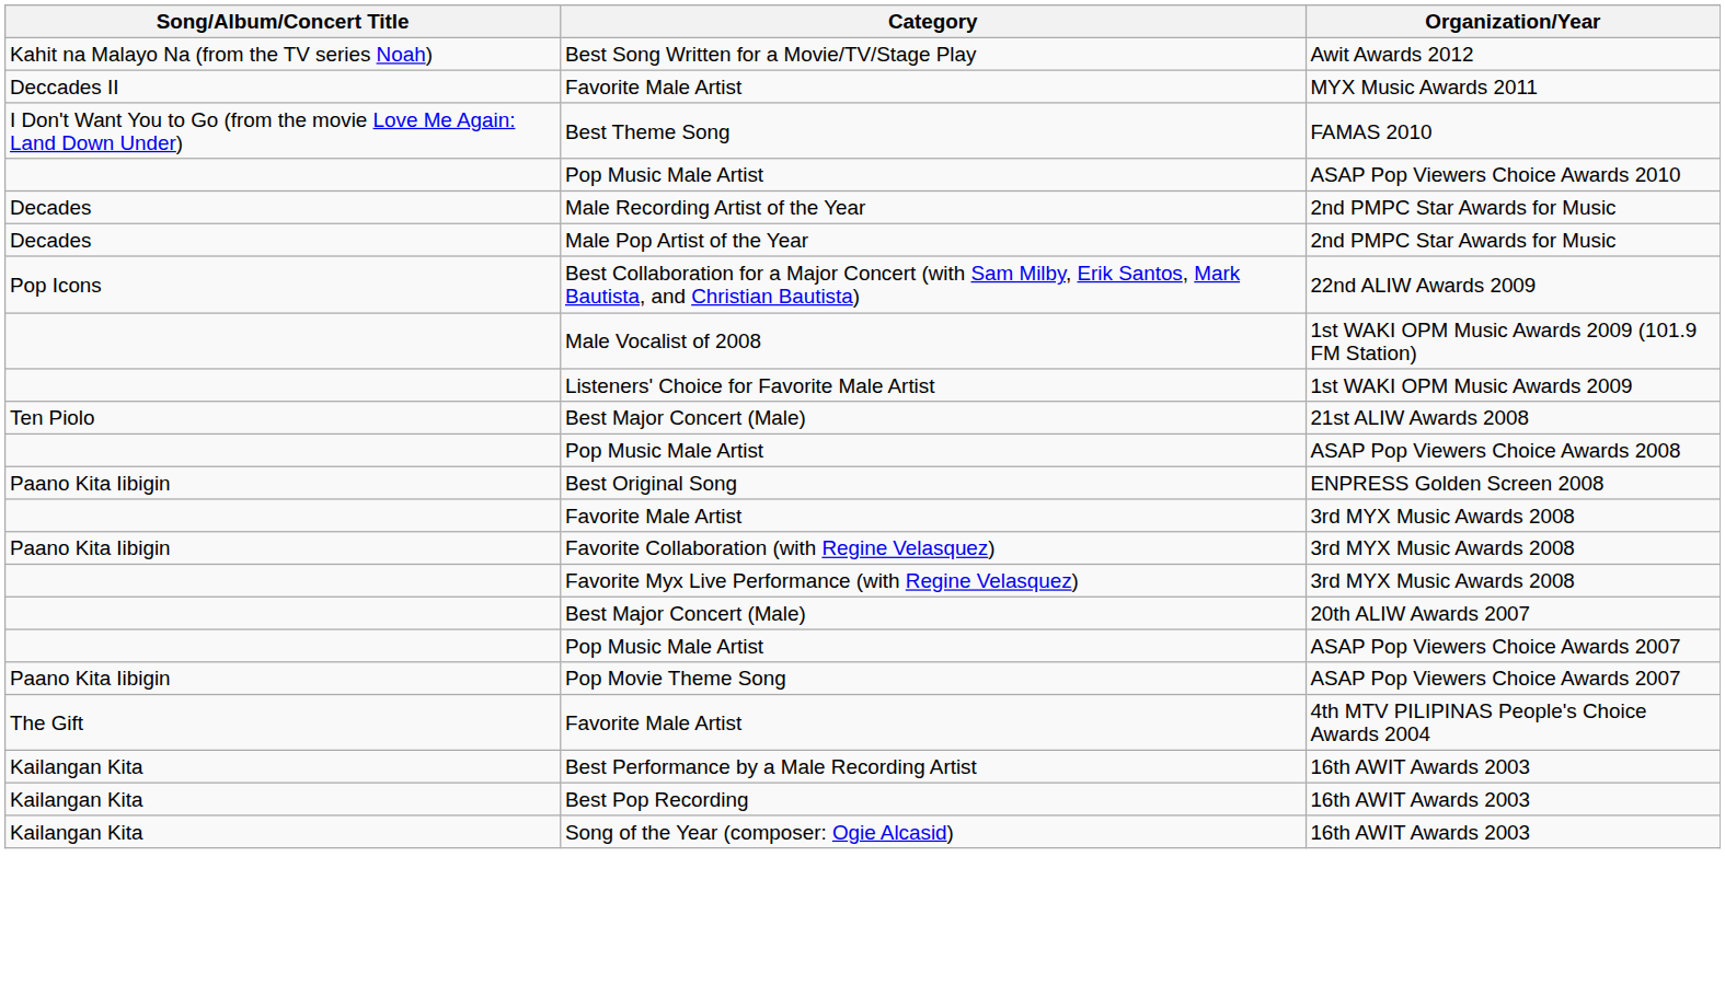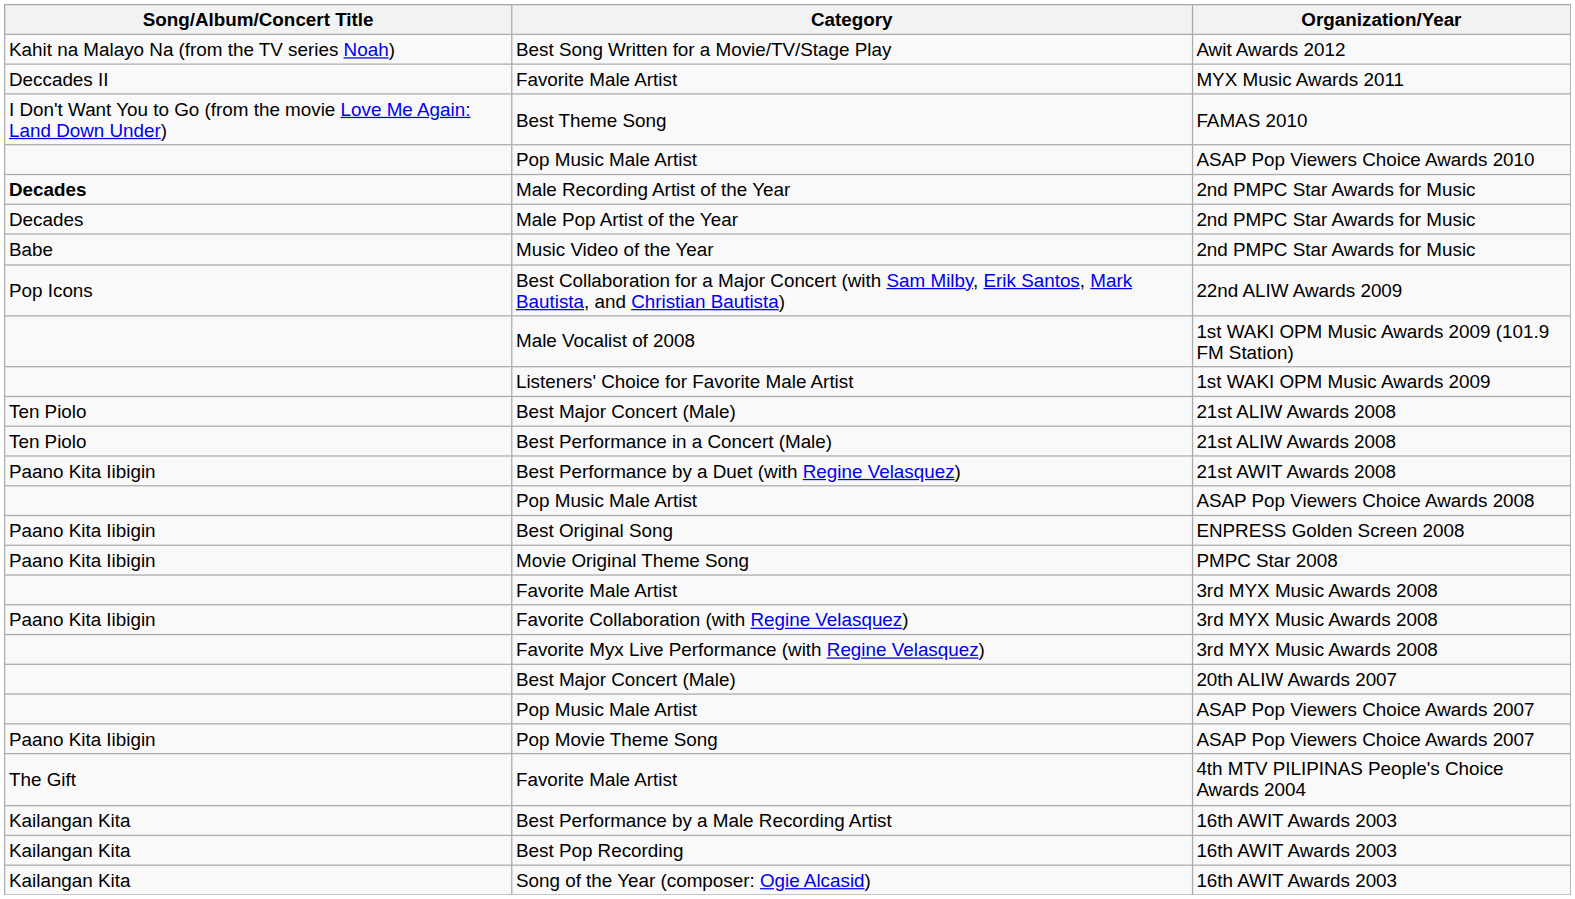Male Recording Artist of the Year | Song/Album/Concert Title: normal -> bold
+ row: Babe | Music Video of the Year | 2nd PMPC Star Awards for Music
+ row: Ten Piolo | Best Performance in a Concert (Male) | 21st ALIW Awards 2008
+ row: Paano Kita Iibigin | Best Performance by a Duet (with Regine Velasquez) | 21st AWIT Awards 2008
+ row: Paano Kita Iibigin | Movie Original Theme Song | PMPC Star 2008
